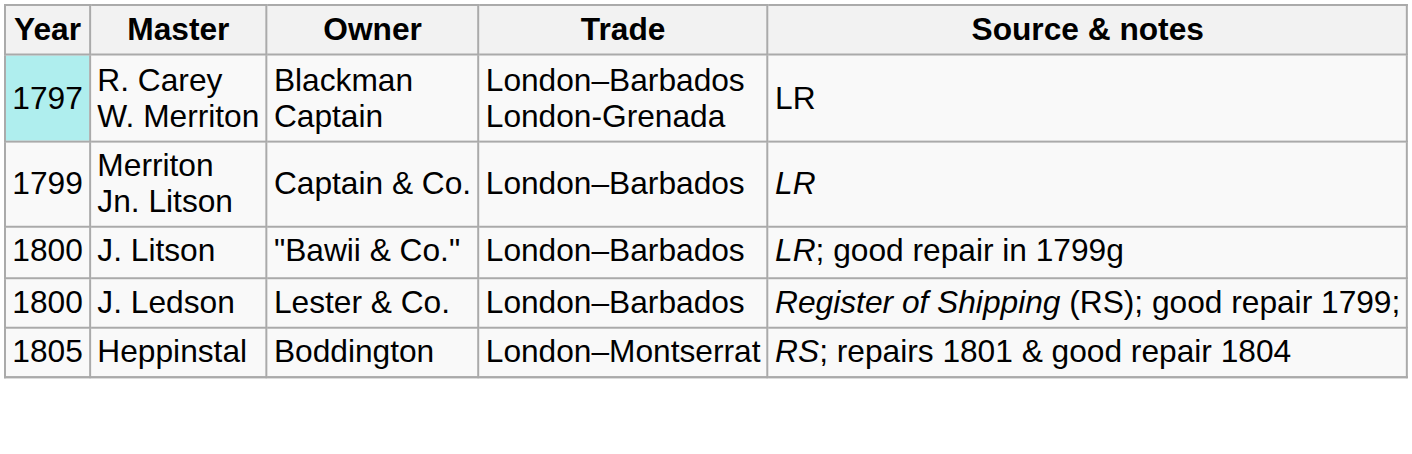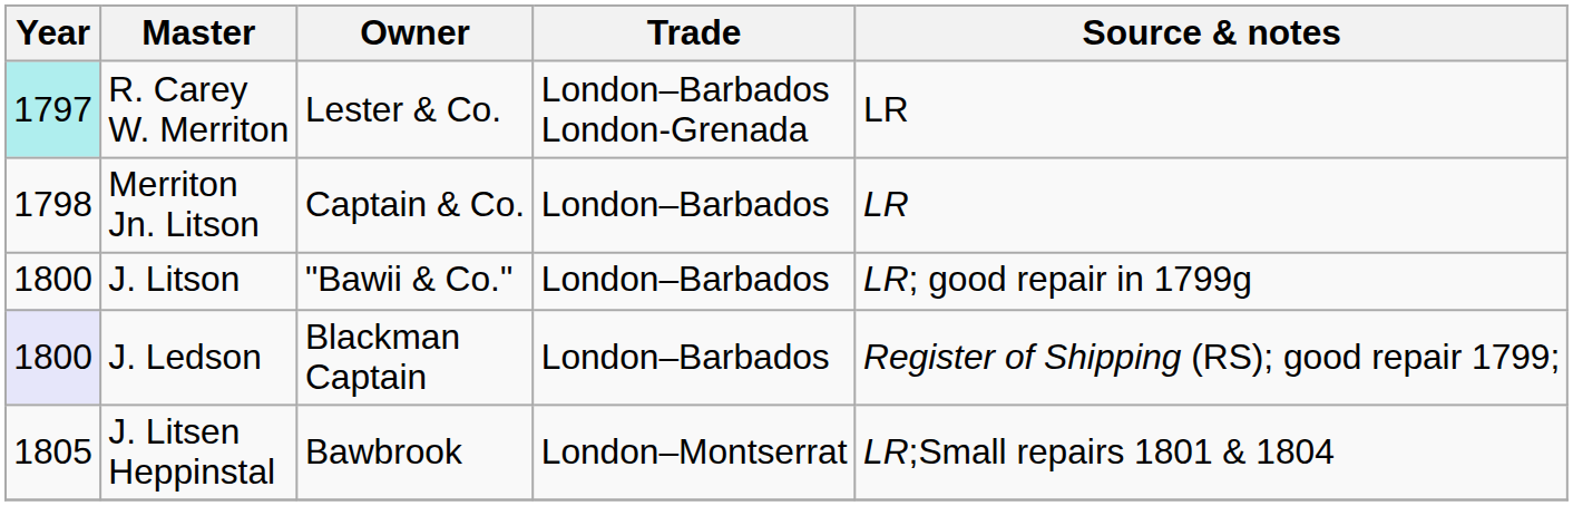R. Carey W. Merriton | Owner: Blackman Captain -> Lester & Co.
Merriton Jn. Litson | Year: 1799 -> 1798
J. Ledson | Year: no background -> lavender background
J. Ledson | Owner: Lester & Co. -> Blackman Captain
+ row: 1805 | J. Litsen Heppinstal | Bawbrook | London–Montserrat | LR;Small repairs 1801 & 1804
- row: 1805 | Heppinstal | Boddington | London–Montserrat | RS; repairs 1801 & good repair 1804
